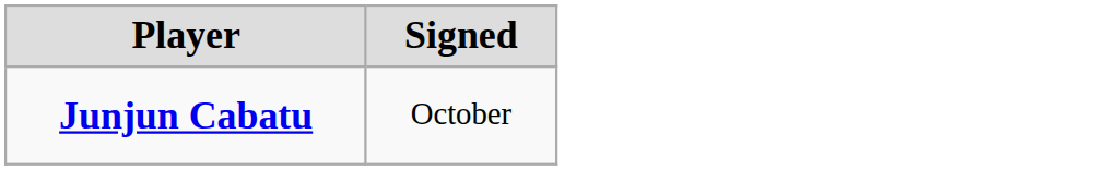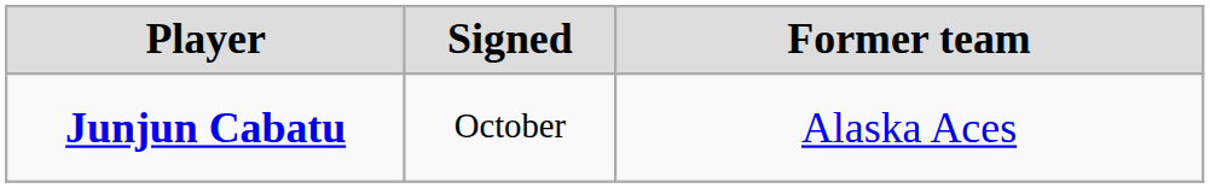+ column: Former team | Alaska Aces
